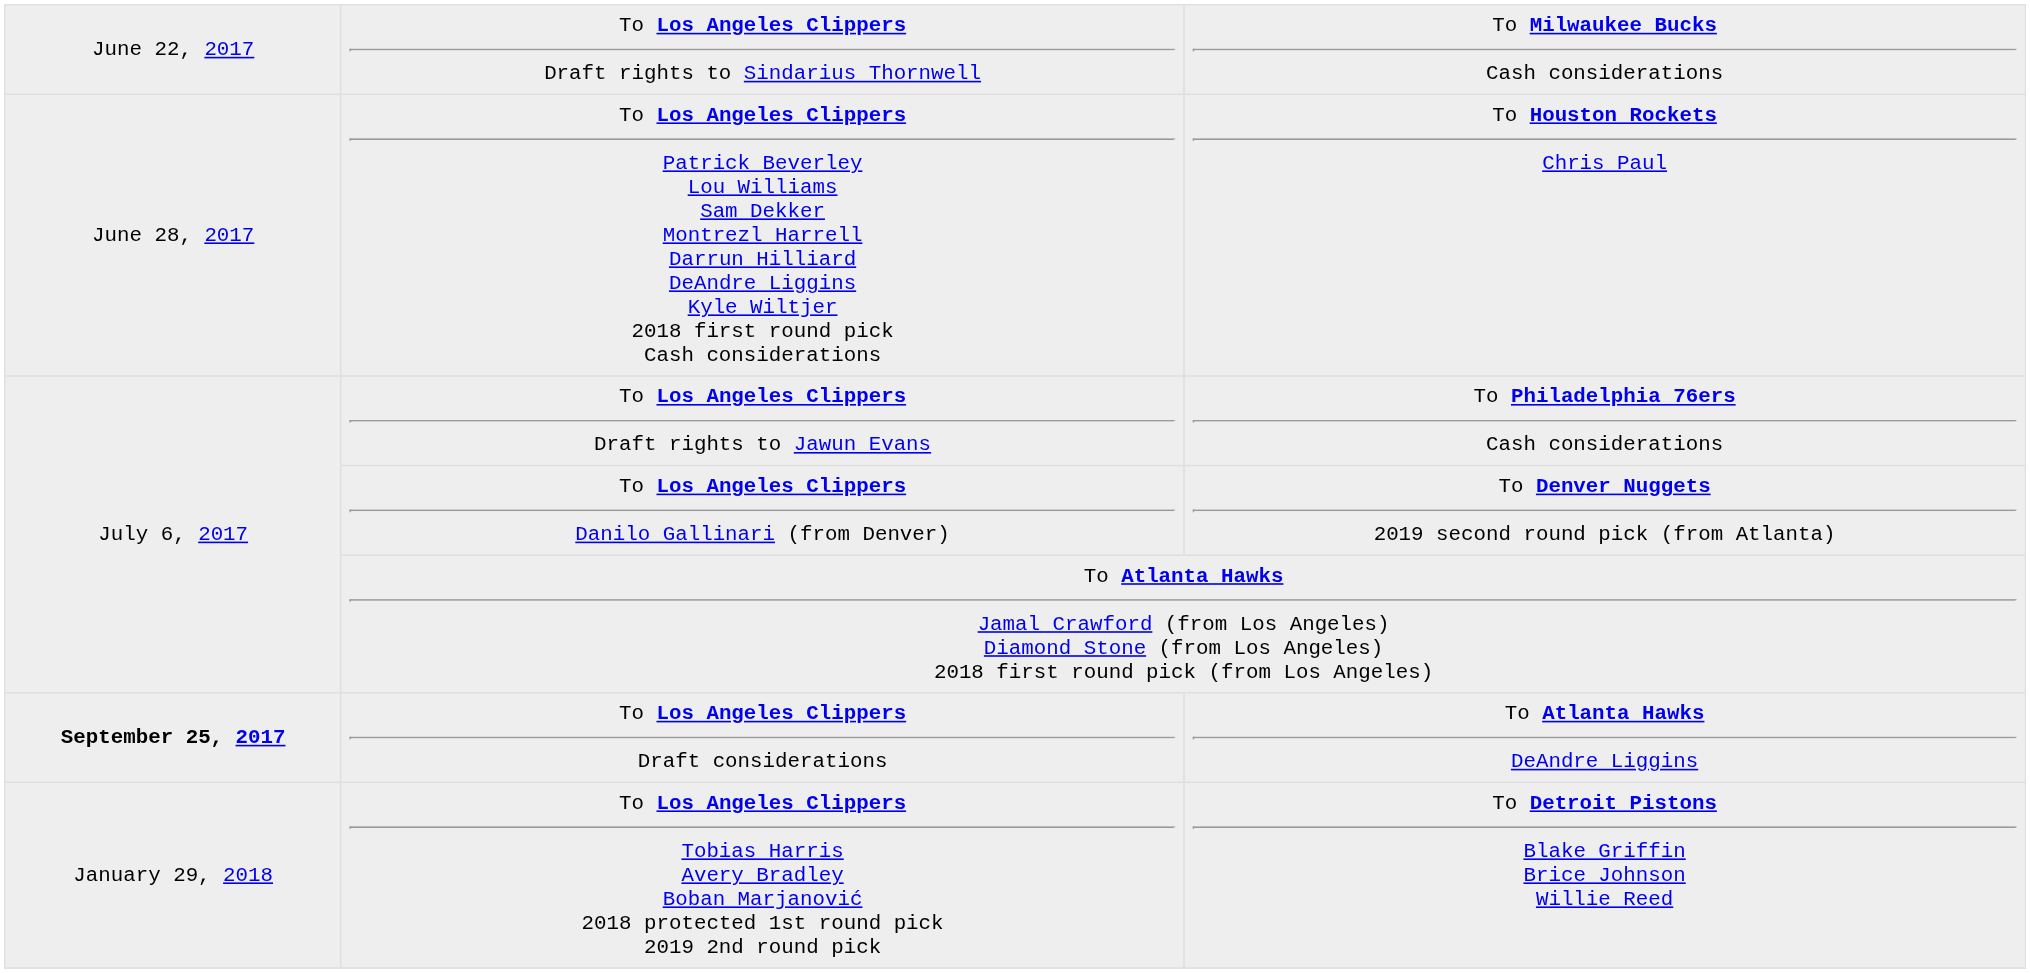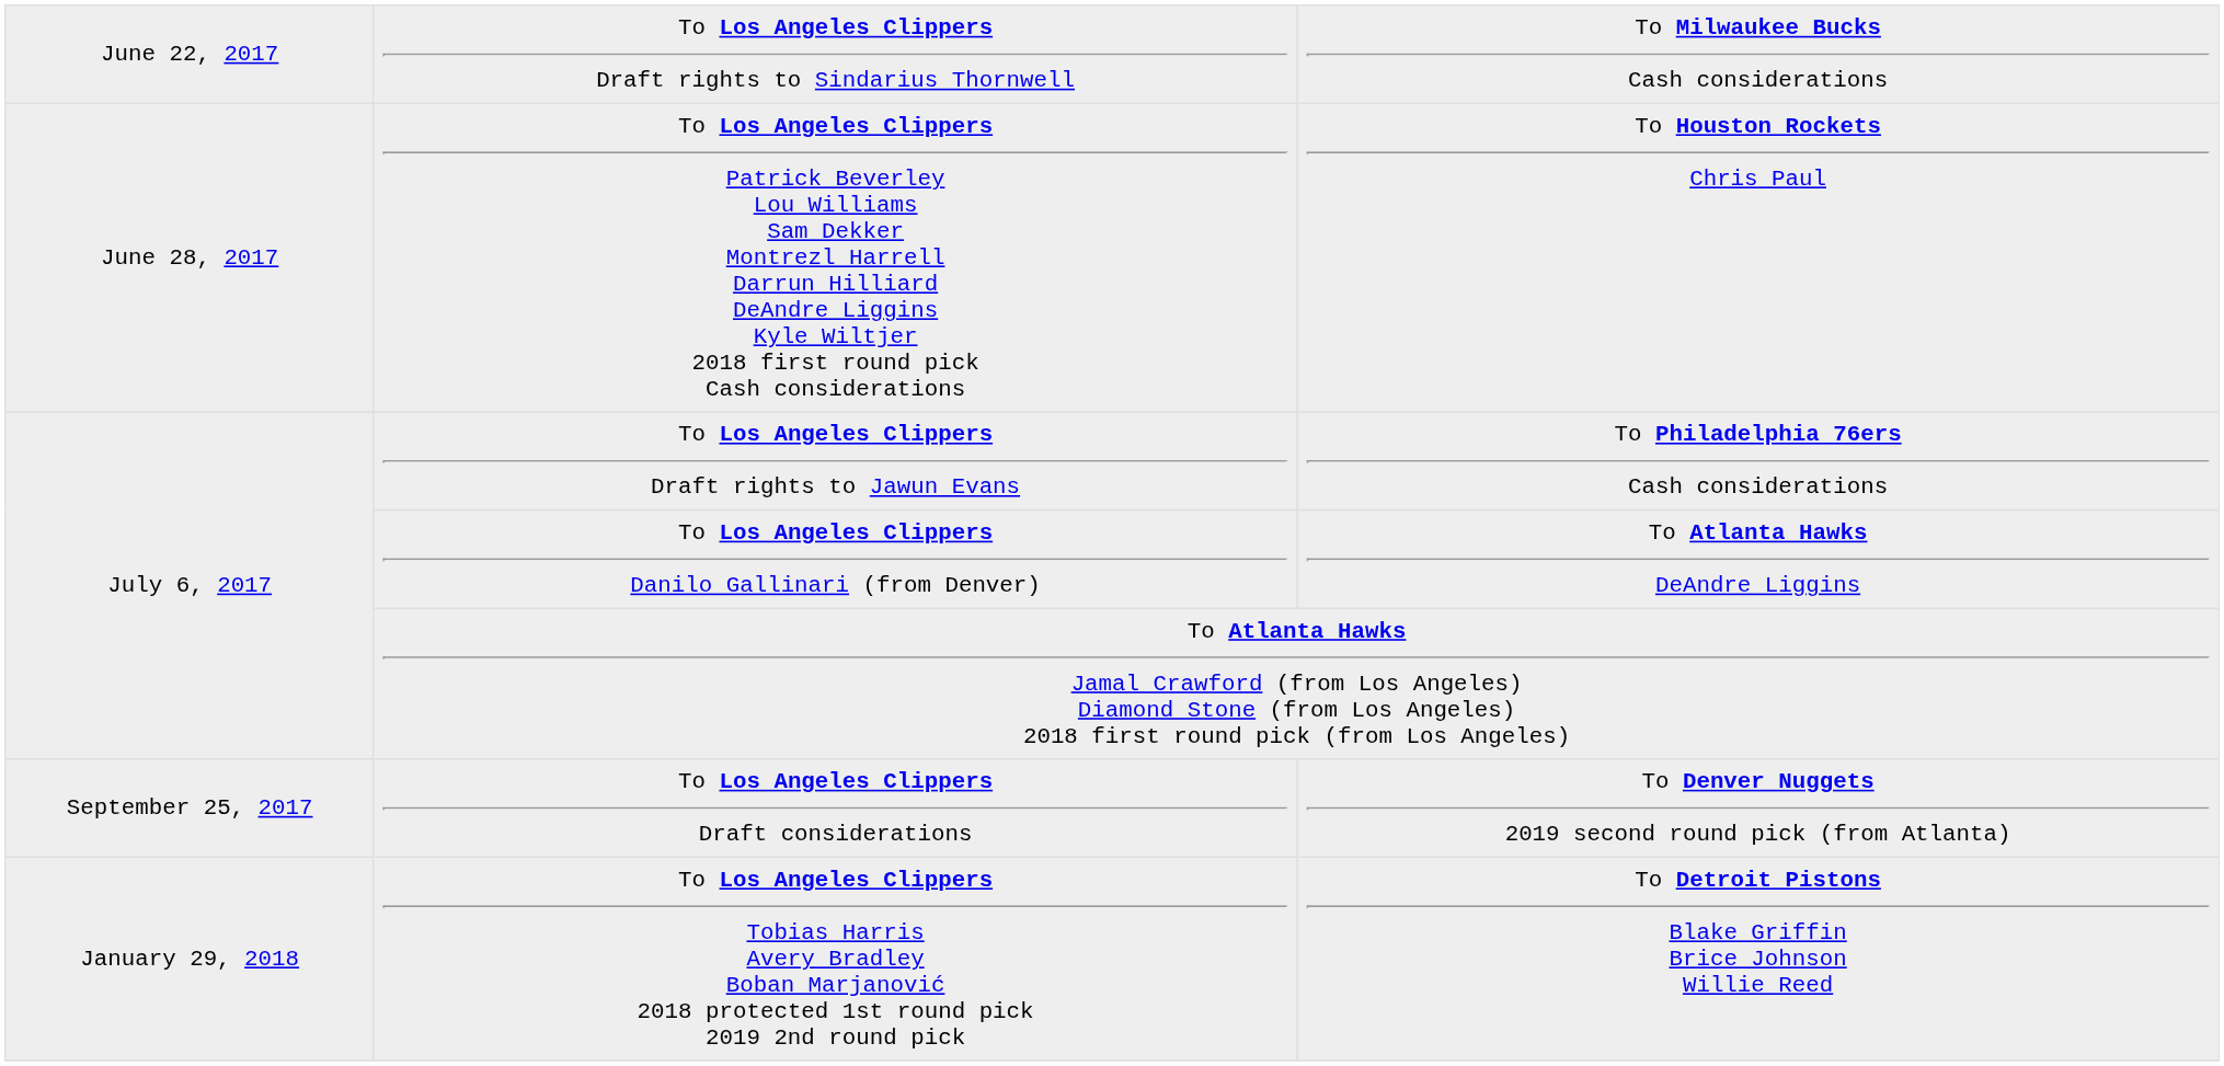To Los Angeles Clippers Danilo Gallinari (from Denver) | column 3: To Denver Nuggets 2019 second round pick (from Atlanta) -> To Atlanta Hawks DeAndre Liggins
To Los Angeles Clippers Draft considerations | column 1: bold -> normal
To Los Angeles Clippers Draft considerations | column 3: To Atlanta Hawks DeAndre Liggins -> To Denver Nuggets 2019 second round pick (from Atlanta)
